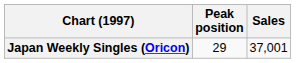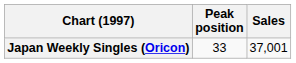Japan Weekly Singles (Oricon) | Peak position: 29 -> 33
